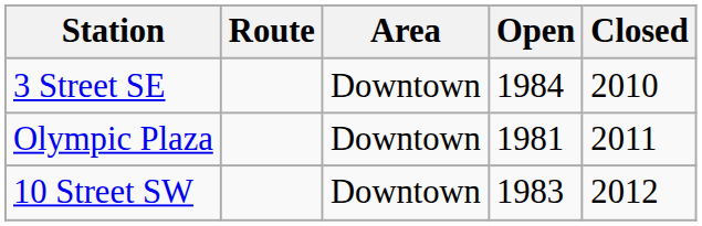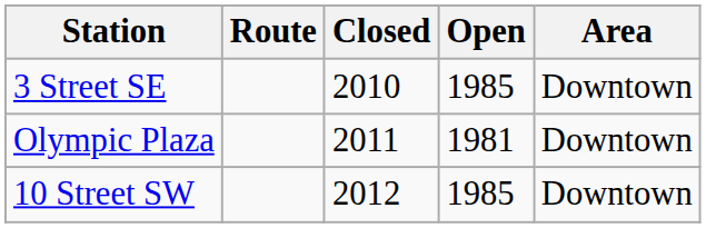columns swapped: Area <-> Closed
3 Street SE | Open: 1984 -> 1985
10 Street SW | Open: 1983 -> 1985
